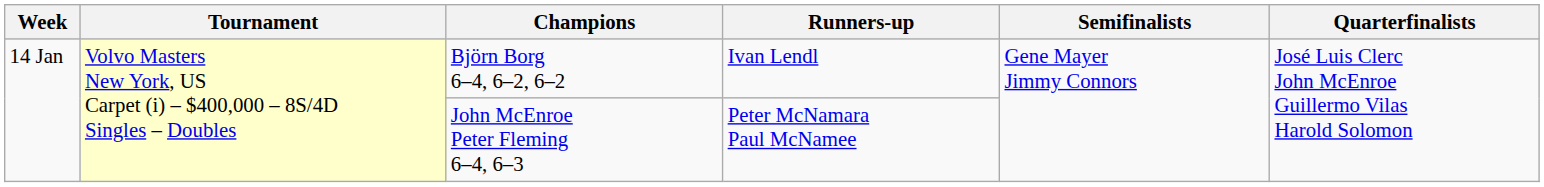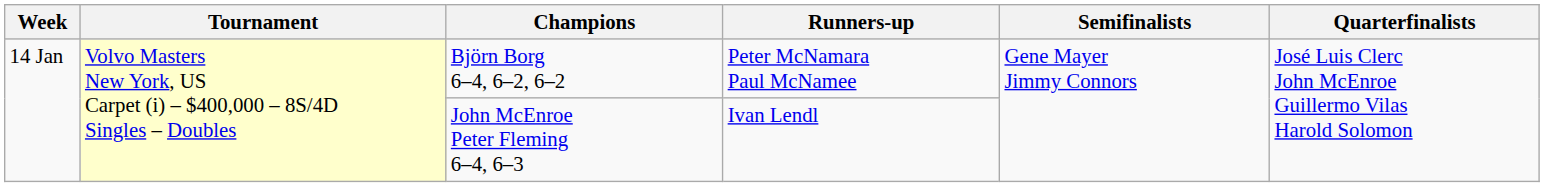Björn Borg 6–4, 6–2, 6–2 | Runners-up: Ivan Lendl -> Peter McNamara Paul McNamee
John McEnroe Peter Fleming 6–4, 6–3 | Runners-up: Peter McNamara Paul McNamee -> Ivan Lendl
